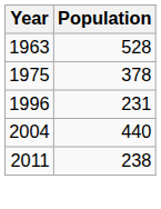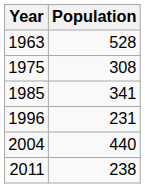1975 | Population: 378 -> 308
+ row: 1985 | 341
